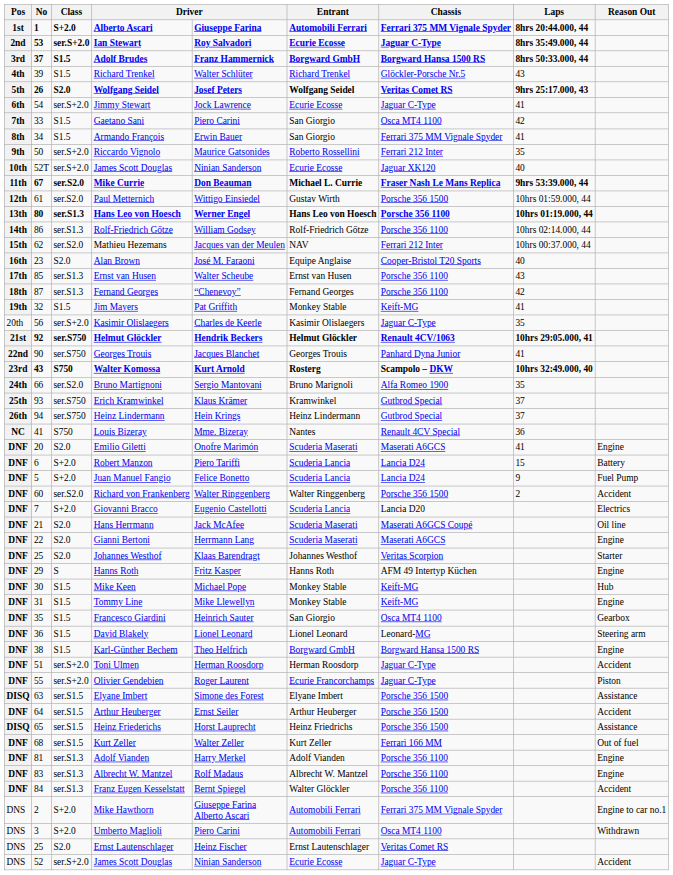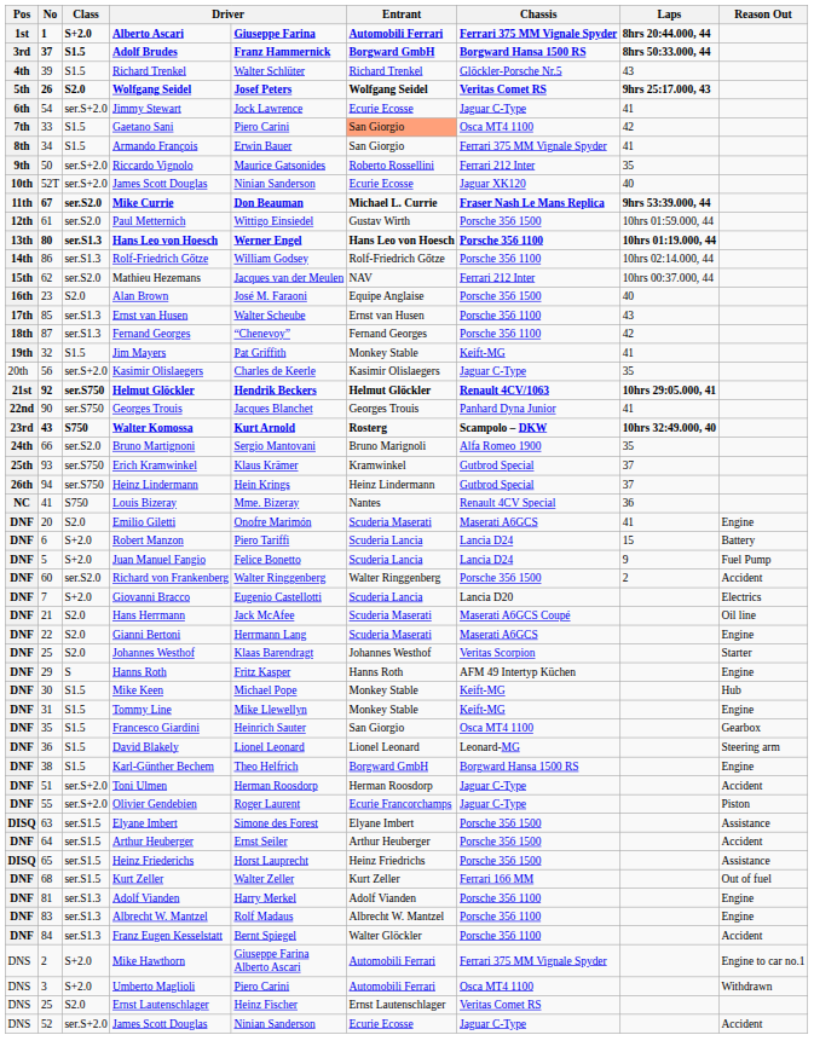- row: 2nd | 53 | ser.S+2.0 | Ian Stewart | Roy Salvadori | Ecurie Ecosse | Jaguar C-Type | 8hrs 35:49.000, 44
Gaetano Sani | Entrant: no background -> lightsalmon background
Alan Brown | Chassis: Cooper-Bristol T20 Sports -> Porsche 356 1500
